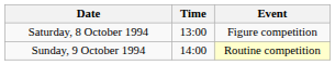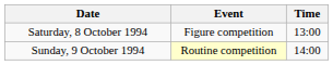columns swapped: Time <-> Event
